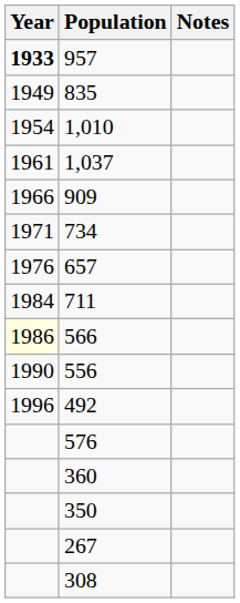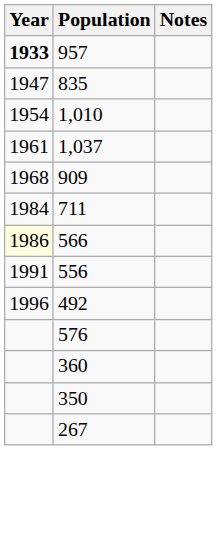835 | Year: 1949 -> 1947
909 | Year: 1966 -> 1968
- row: 1971 | 734
- row: 1976 | 657
556 | Year: 1990 -> 1991
- row: 308
